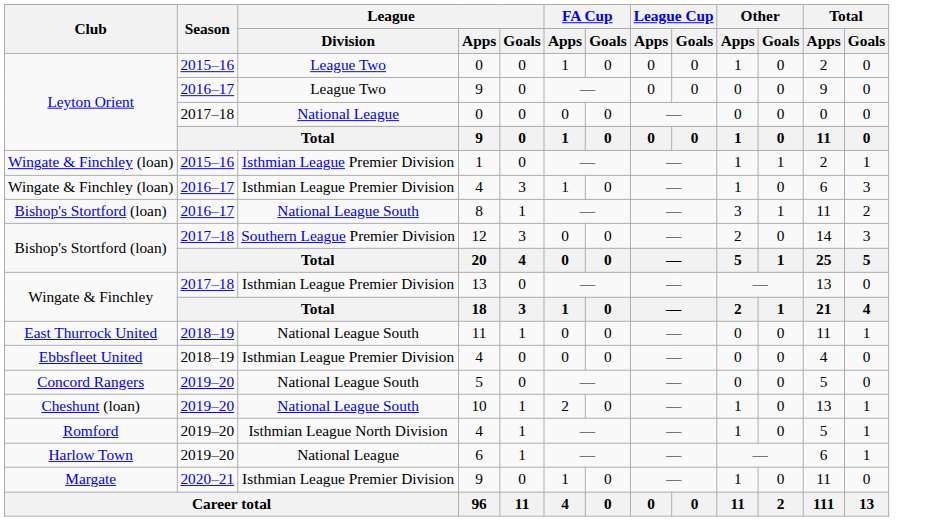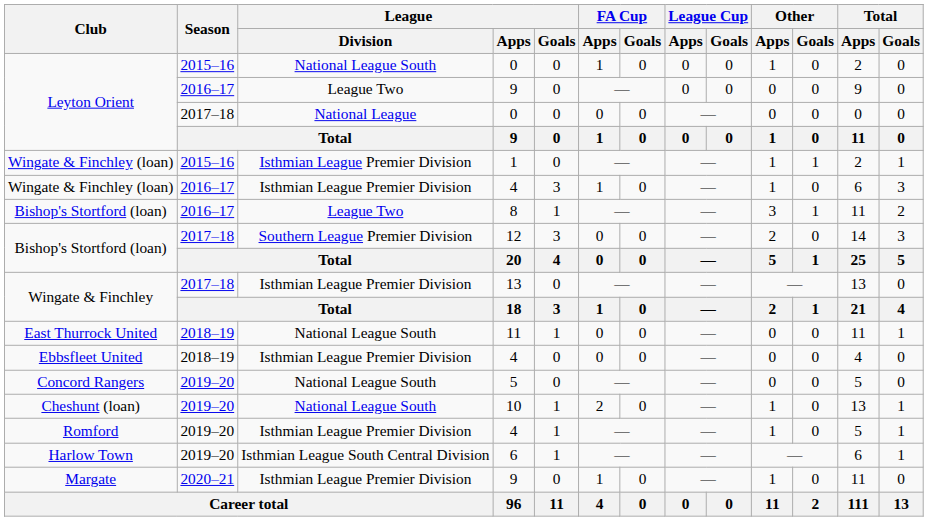Leyton Orient / 2015–16 | League / Division: League Two -> National League South
Bishop's Stortford (loan) / 2016–17 | League / Division: National League South -> League Two
Romford | League / Division: Isthmian League North Division -> Isthmian League Premier Division
Harlow Town | League / Division: National League -> Isthmian League South Central Division
